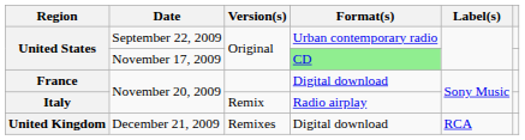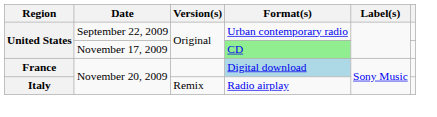France | Format(s): no background -> lightblue background
- row: United Kingdom | December 21, 2009 | Remixes | Digital download | RCA
